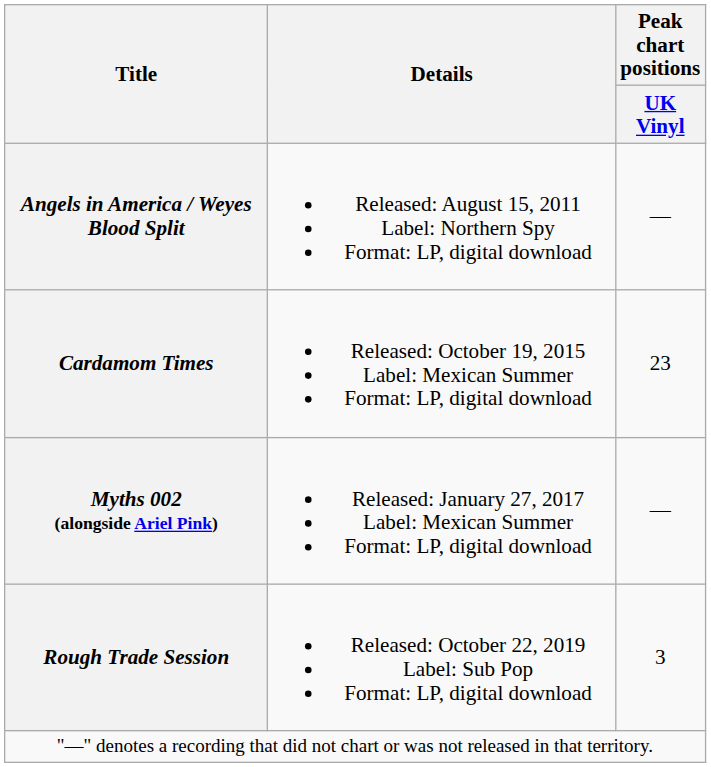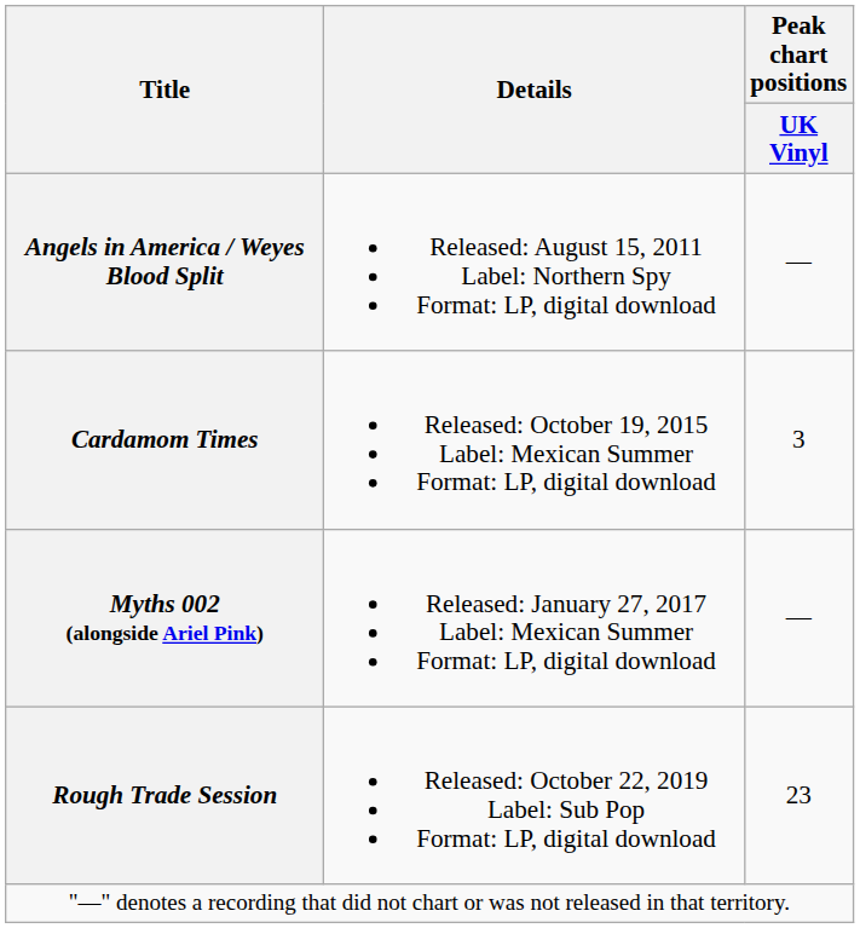Cardamom Times | Peak chart positions / UK Vinyl: 23 -> 3
Rough Trade Session | Peak chart positions / UK Vinyl: 3 -> 23
